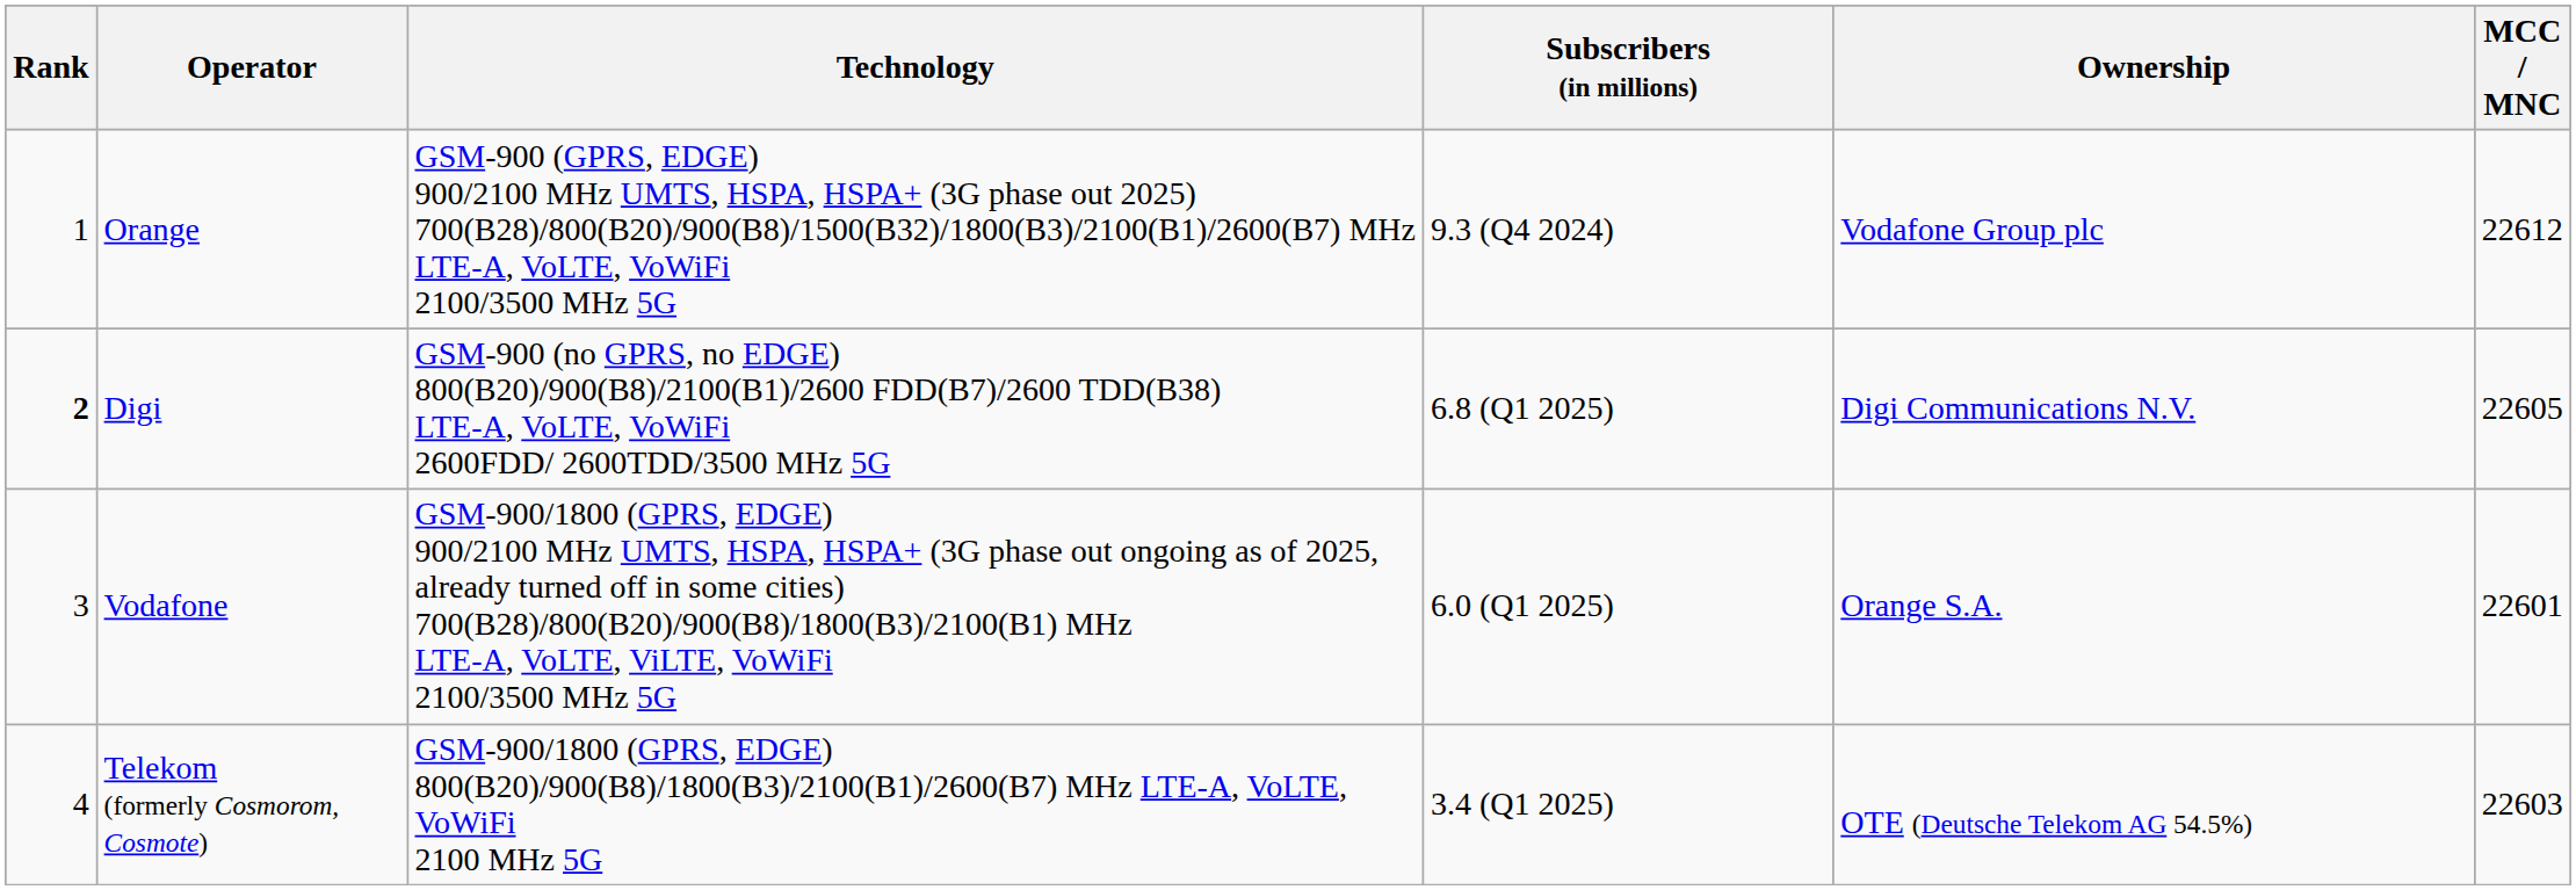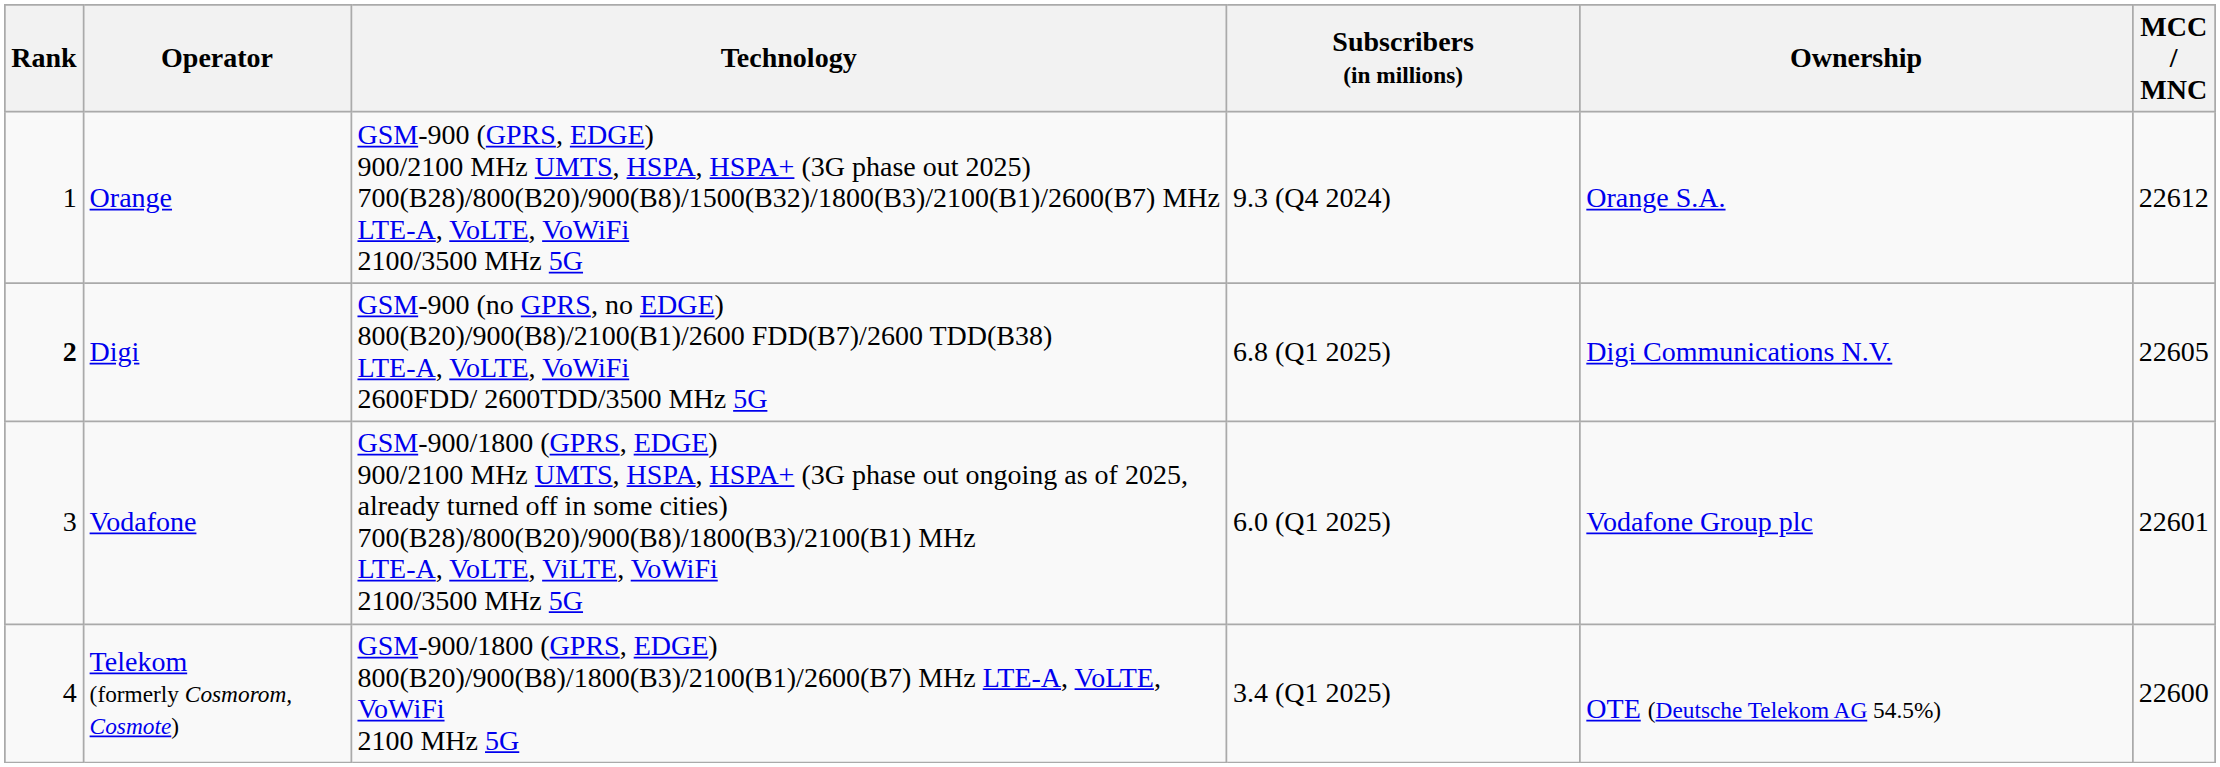Orange | Ownership: Vodafone Group plc -> Orange S.A.
Vodafone | Ownership: Orange S.A. -> Vodafone Group plc
Telekom (formerly Cosmorom, Cosmote) | MCC / MNC: 22603 -> 22600
